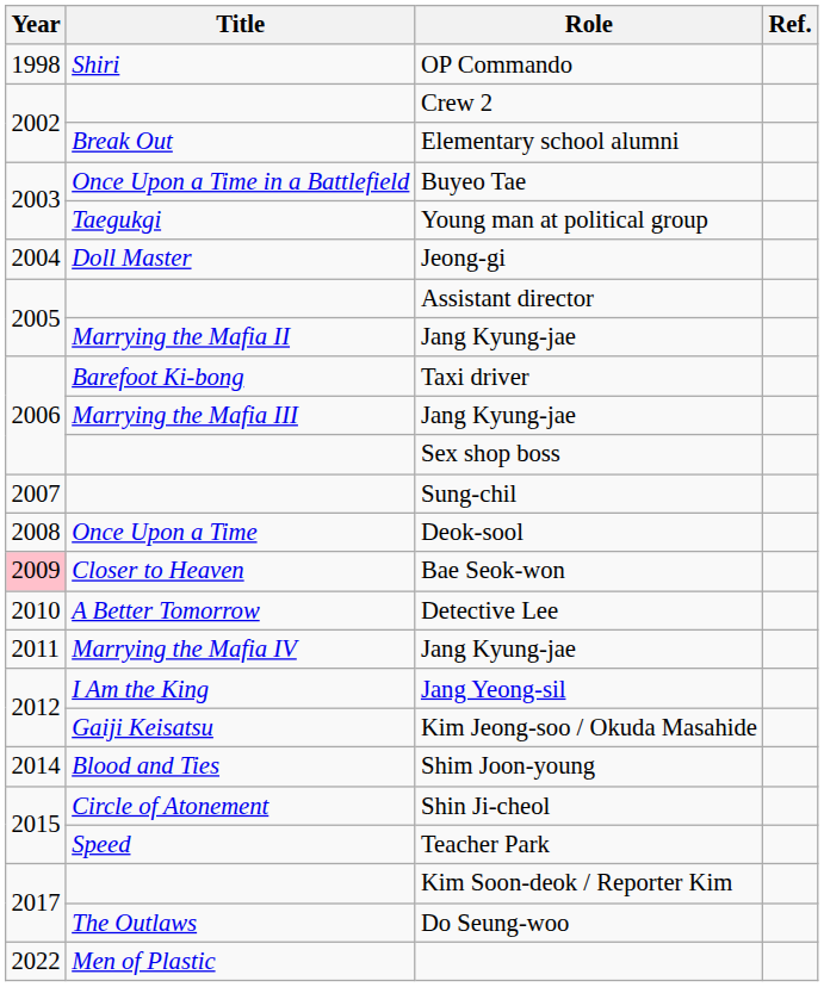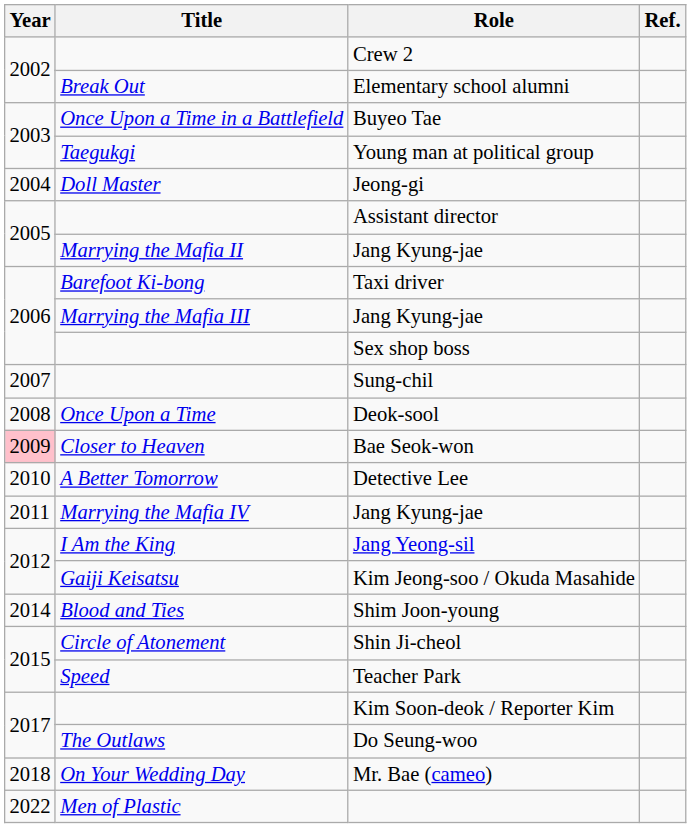- row: 1998 | Shiri | OP Commando
+ row: 2018 | On Your Wedding Day | Mr. Bae (cameo)
